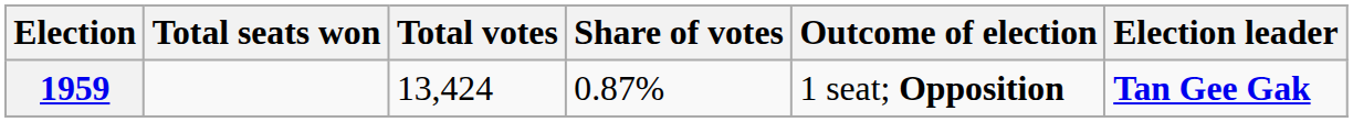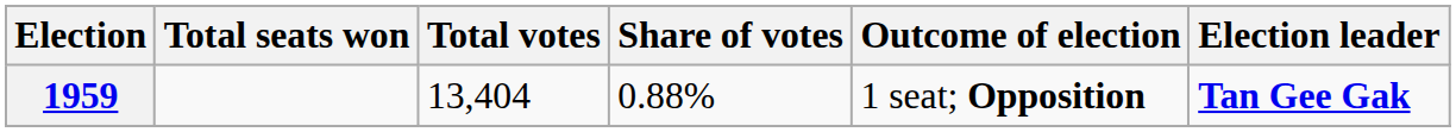1959 | Total votes: 13,424 -> 13,404
1959 | Share of votes: 0.87% -> 0.88%
